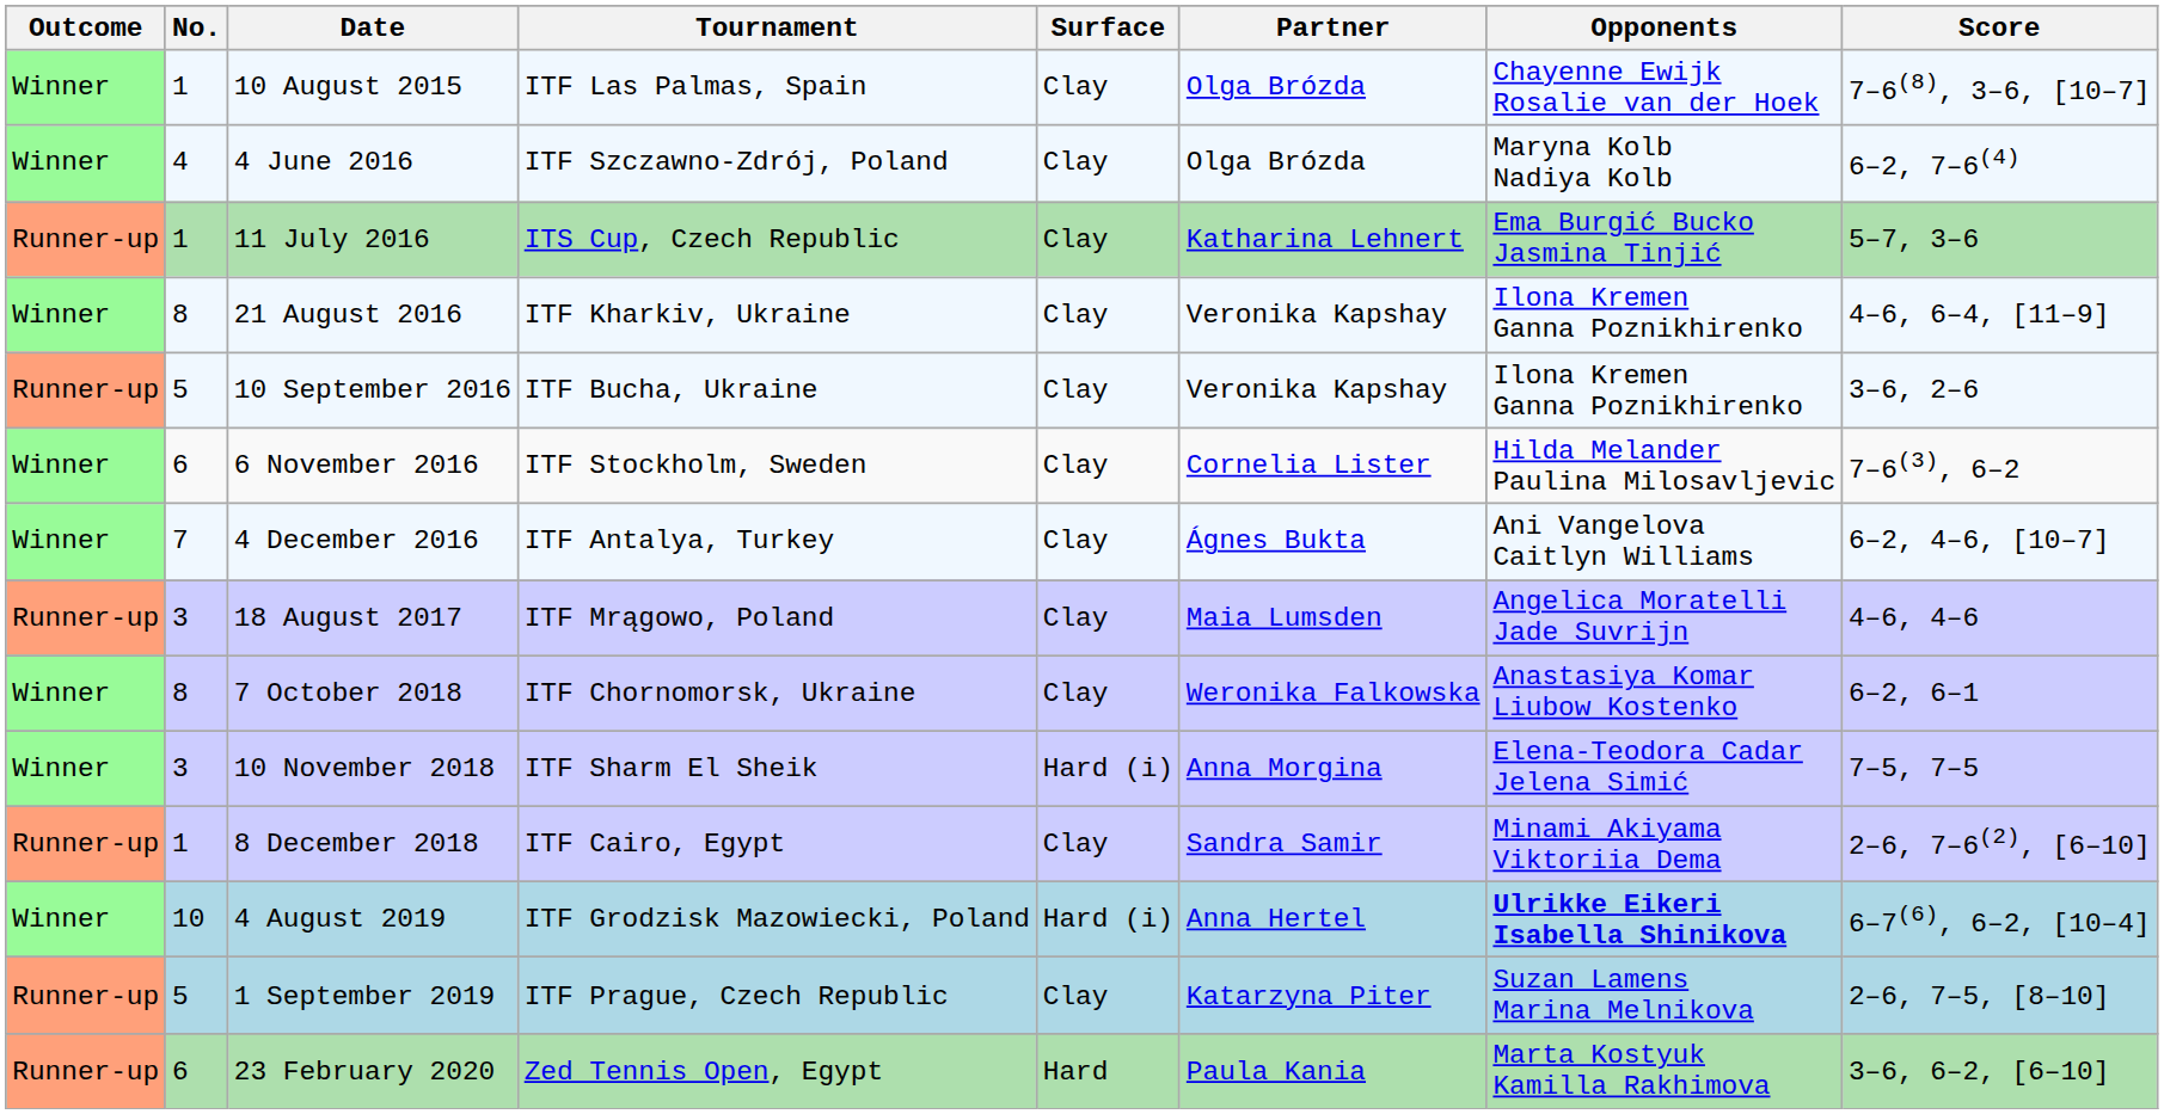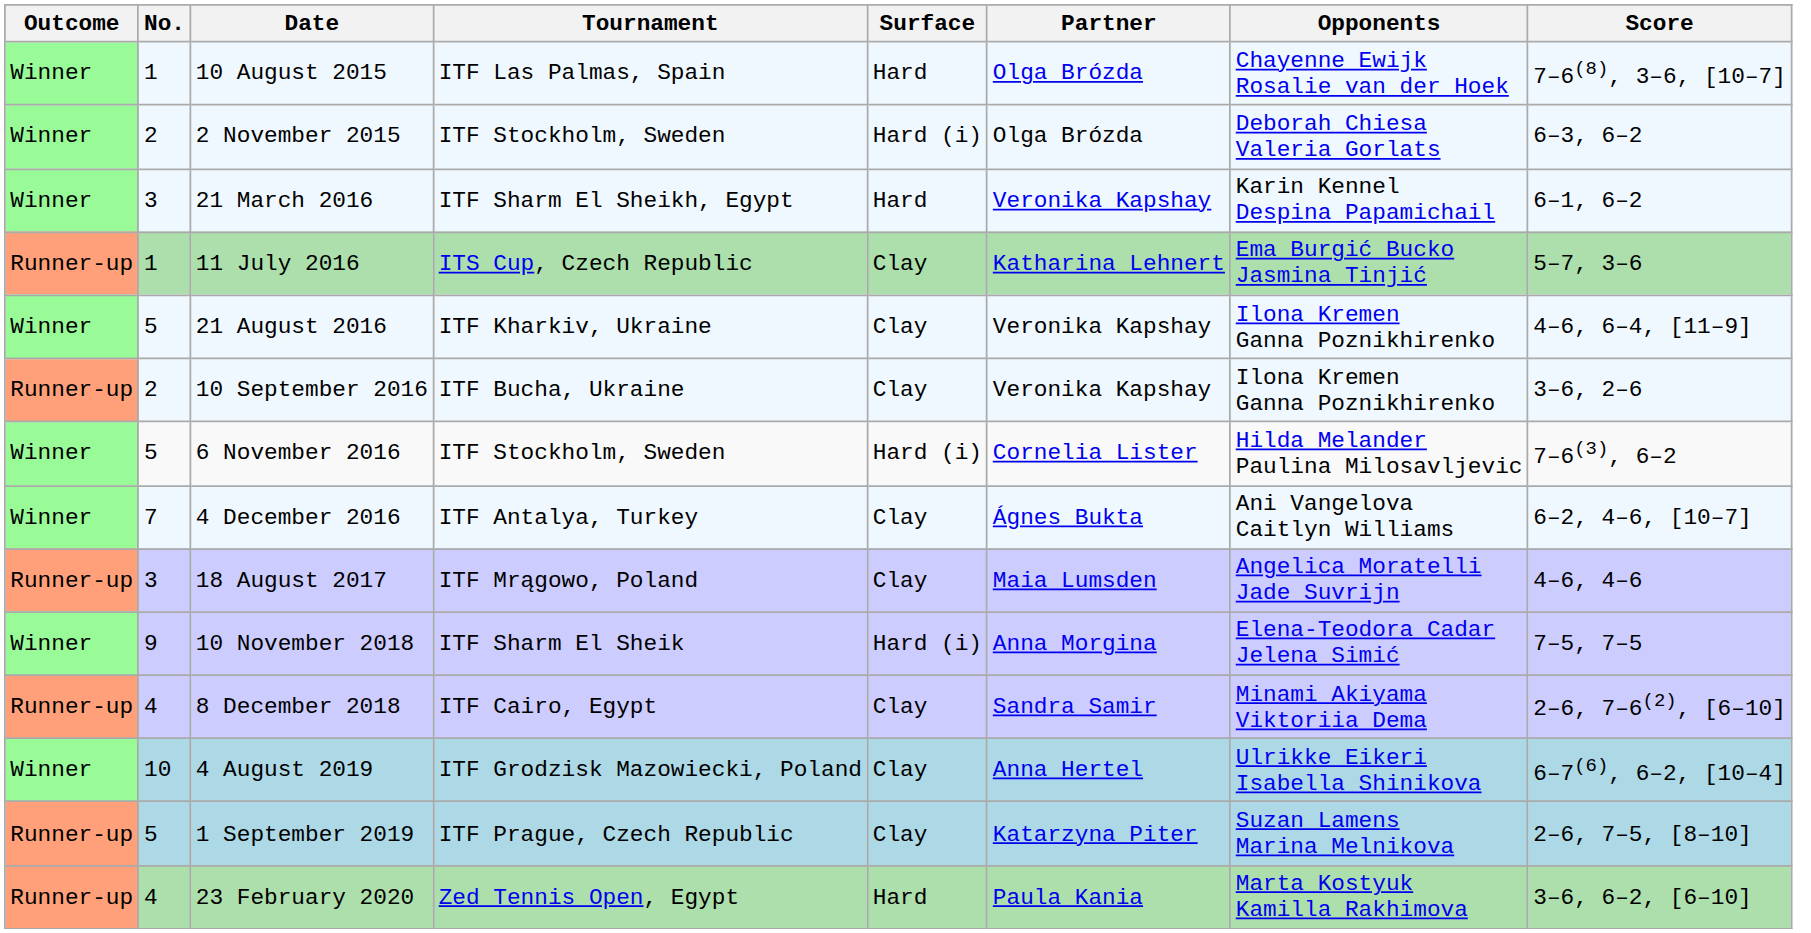10 August 2015 | Surface: Clay -> Hard
+ row: Winner | 2 | 2 November 2015 | ITF Stockholm, Sweden | Hard (i) | Olga Brózda | Deborah Chiesa Valeria Gorlats | 6–3, 6–2
+ row: Winner | 3 | 21 March 2016 | ITF Sharm El Sheikh, Egypt | Hard | Veronika Kapshay | Karin Kennel Despina Papamichail | 6–1, 6–2
- row: Winner | 4 | 4 June 2016 | ITF Szczawno-Zdrój, Poland | Clay | Olga Brózda | Maryna Kolb Nadiya Kolb | 6–2, 7–6(4)
21 August 2016 | No.: 8 -> 5
10 September 2016 | No.: 5 -> 2
6 November 2016 | No.: 6 -> 5
6 November 2016 | Surface: Clay -> Hard (i)
- row: Winner | 8 | 7 October 2018 | ITF Chornomorsk, Ukraine | Clay | Weronika Falkowska | Anastasiya Komar Liubow Kostenko | 6–2, 6–1
10 November 2018 | No.: 3 -> 9
8 December 2018 | No.: 1 -> 4
4 August 2019 | Surface: Hard (i) -> Clay
4 August 2019 | Opponents: bold -> normal
23 February 2020 | No.: 6 -> 4
